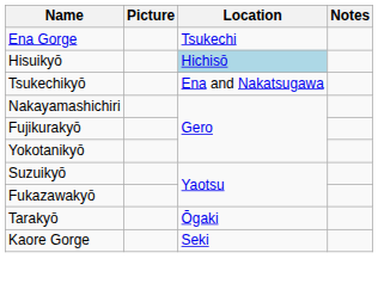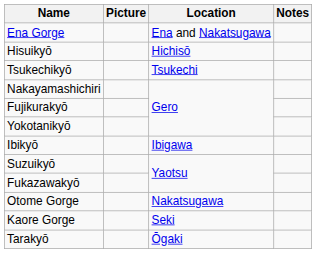Ena Gorge | Location: Tsukechi -> Ena and Nakatsugawa
Hisuikyō | Location: lightblue background -> no background
Tsukechikyō | Location: Ena and Nakatsugawa -> Tsukechi
+ row: Ibikyō | Ibigawa
+ row: Otome Gorge | Nakatsugawa
rows swapped: Kaore Gorge <-> Tarakyō
